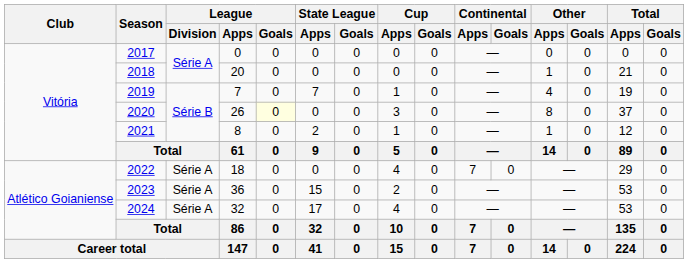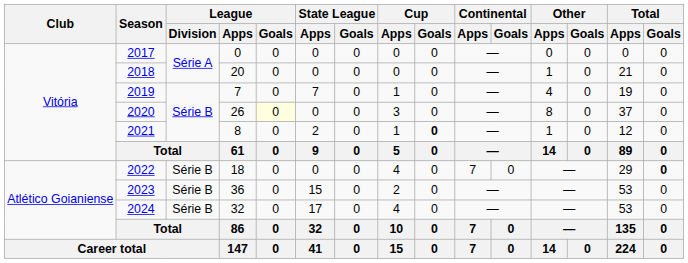2021 | Cup / Goals: normal -> bold
2022 | League / Division: Série A -> Série B
2022 | Total / Goals: normal -> bold
2023 | League / Division: Série A -> Série B
2024 | League / Division: Série A -> Série B
